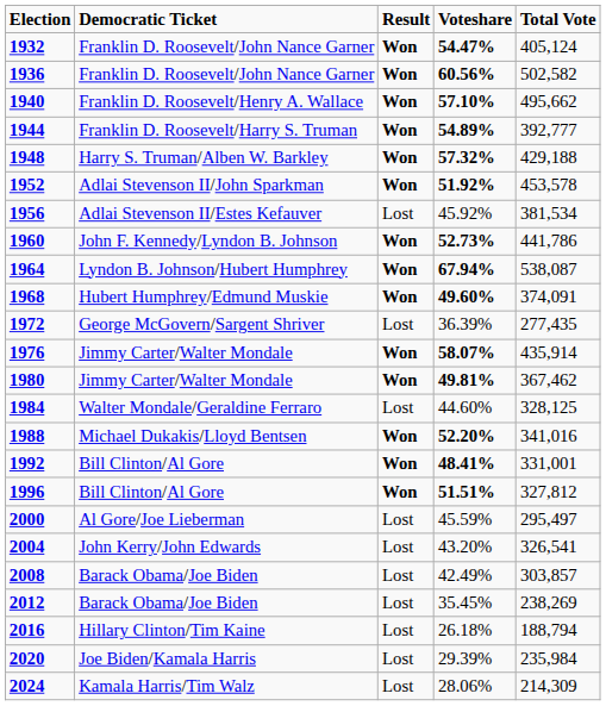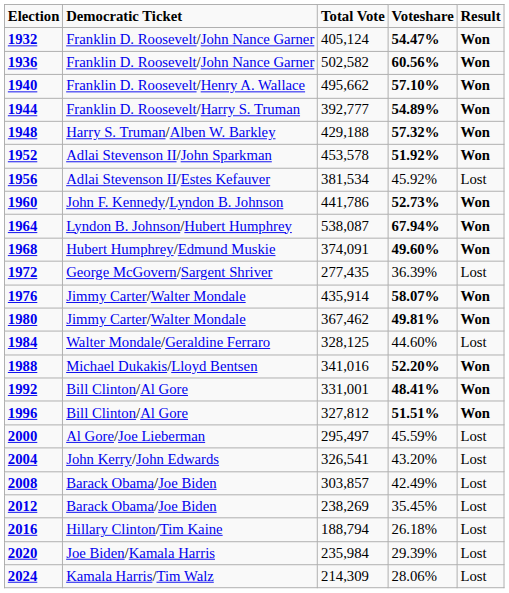columns swapped: Total Vote <-> Result
